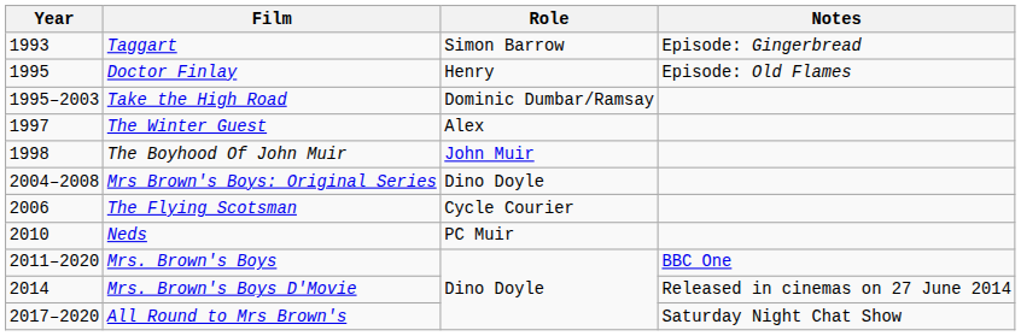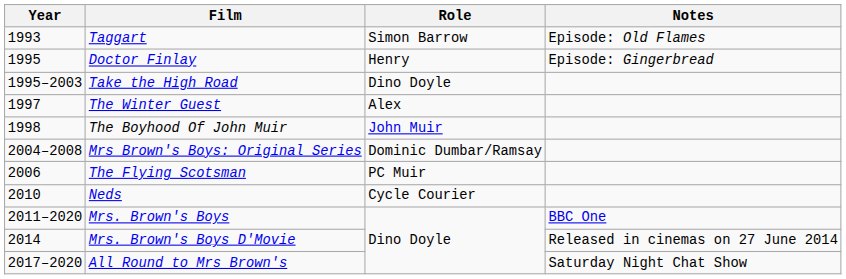Taggart | Notes: Episode: Gingerbread -> Episode: Old Flames
Doctor Finlay | Notes: Episode: Old Flames -> Episode: Gingerbread
Take the High Road | Role: Dominic Dumbar/Ramsay -> Dino Doyle
Mrs Brown's Boys: Original Series | Role: Dino Doyle -> Dominic Dumbar/Ramsay
The Flying Scotsman | Role: Cycle Courier -> PC Muir
Neds | Role: PC Muir -> Cycle Courier
